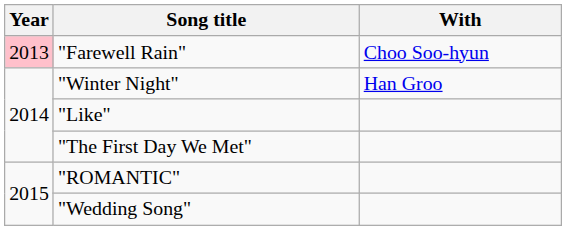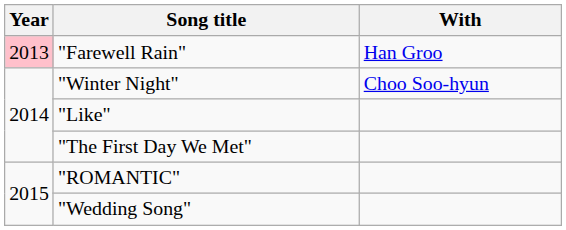"Farewell Rain" | With: Choo Soo-hyun -> Han Groo
"Winter Night" | With: Han Groo -> Choo Soo-hyun
